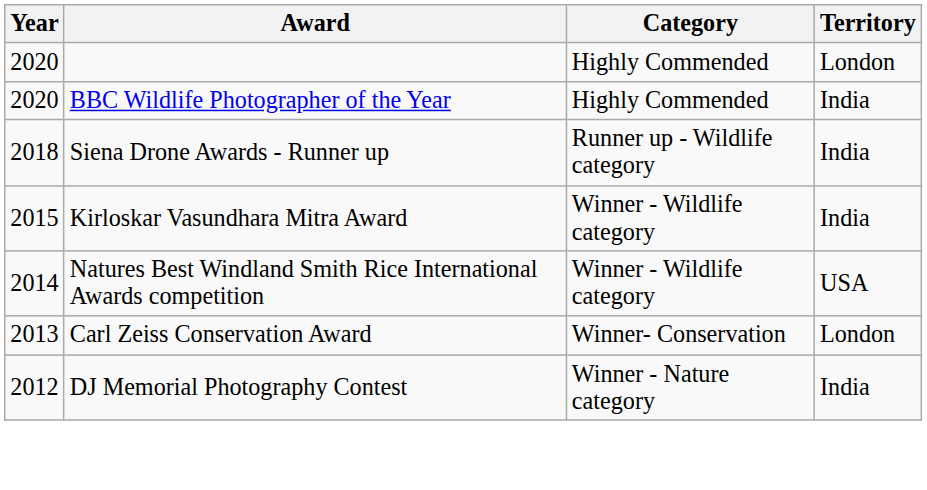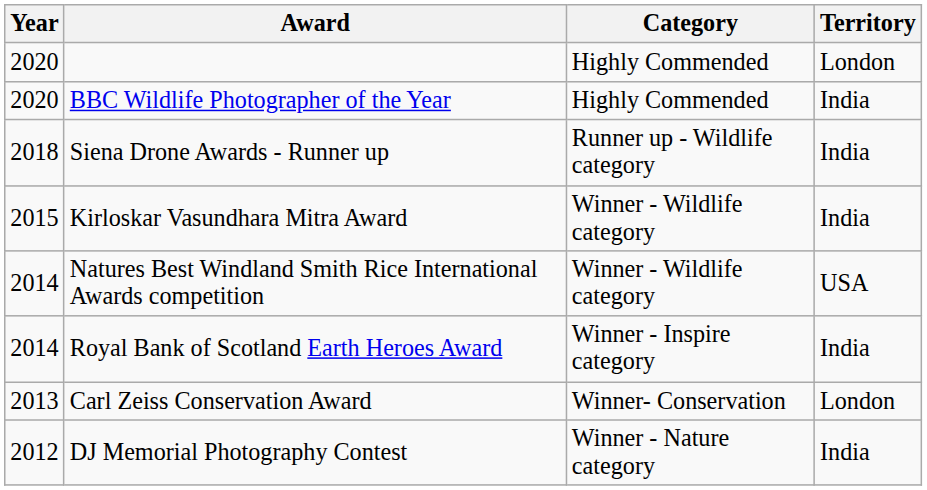+ row: 2014 | Royal Bank of Scotland Earth Heroes Award | Winner - Inspire category | India
